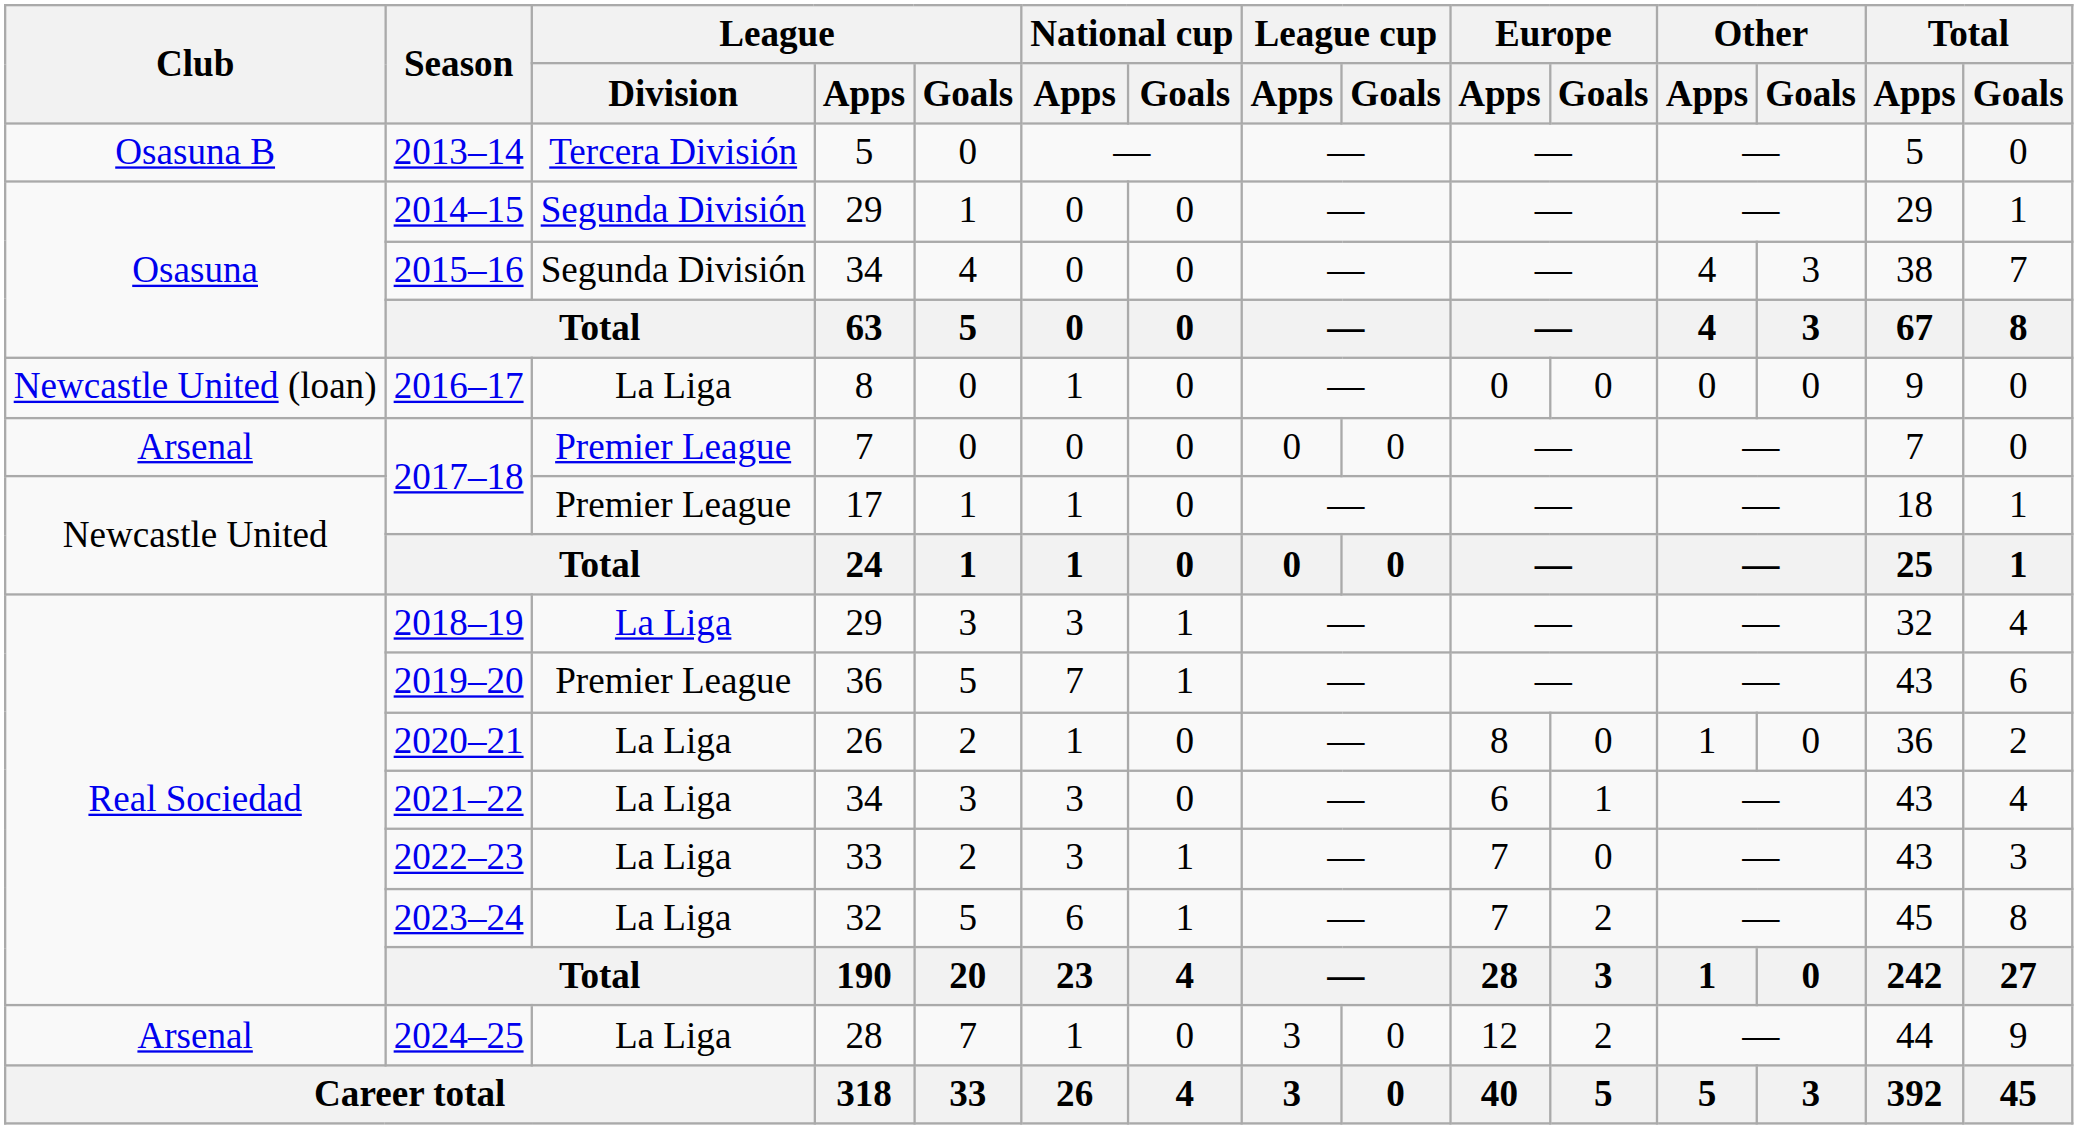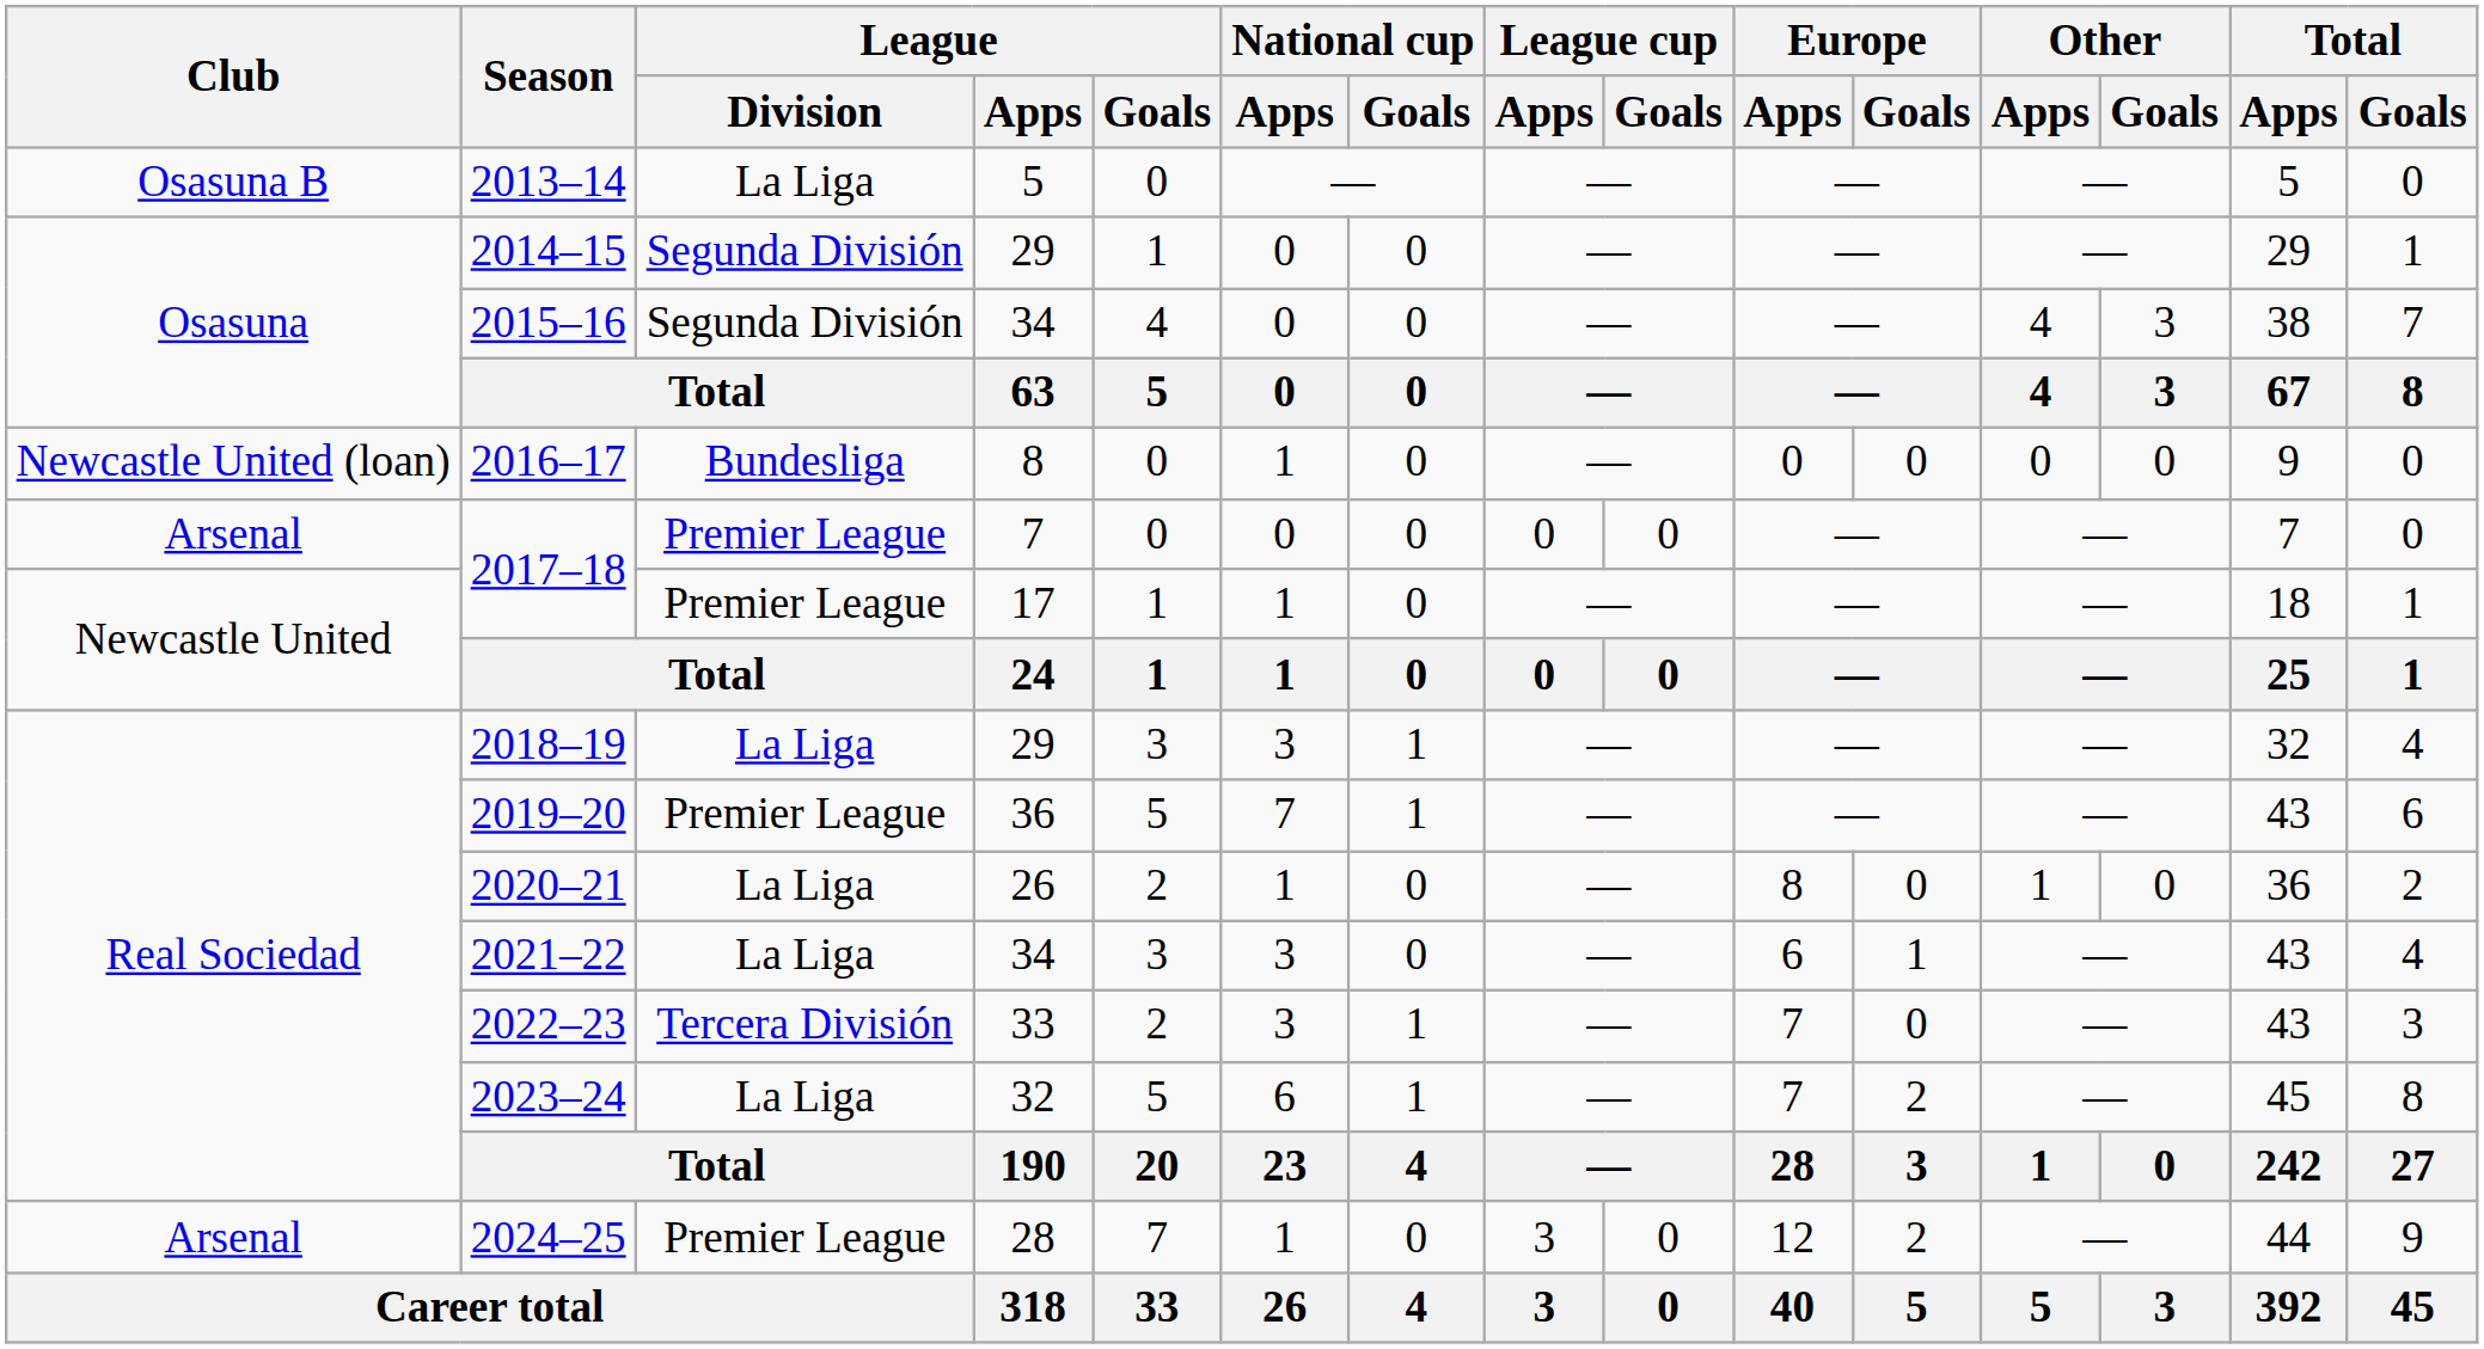2013–14 | League / Division: Tercera División -> La Liga
2016–17 | League / Division: La Liga -> Bundesliga
2022–23 | League / Division: La Liga -> Tercera División
2024–25 | League / Division: La Liga -> Premier League
